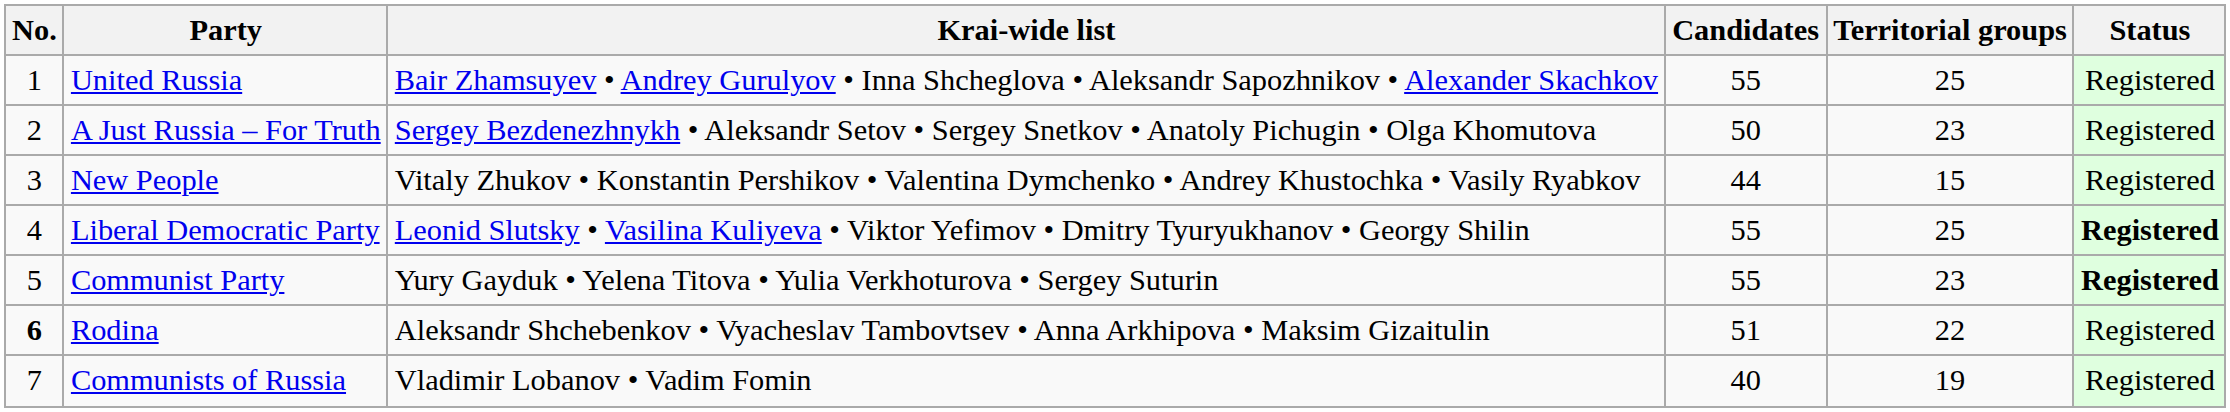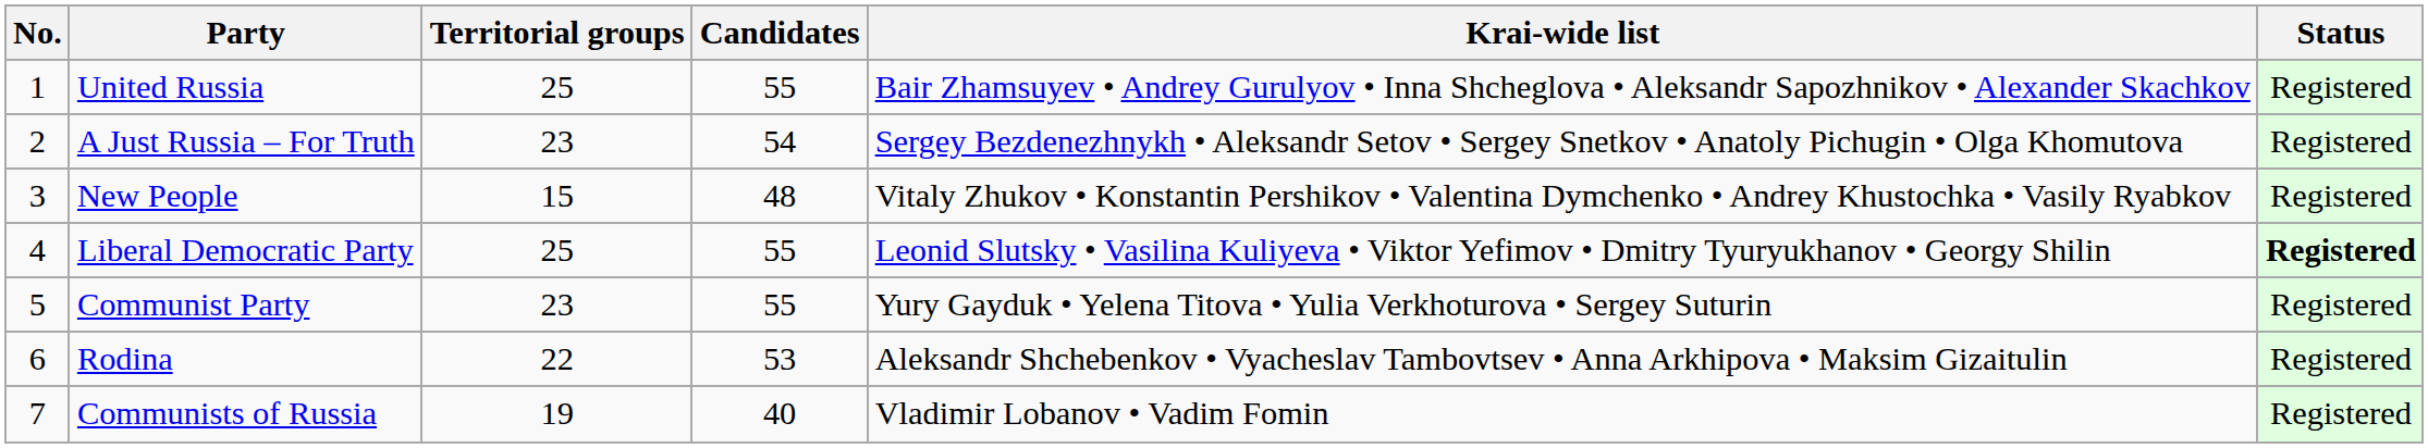columns swapped: Krai-wide list <-> Territorial groups
A Just Russia – For Truth | Candidates: 50 -> 54
New People | Candidates: 44 -> 48
Communist Party | Status: bold -> normal
Rodina | No.: bold -> normal
Rodina | Candidates: 51 -> 53
